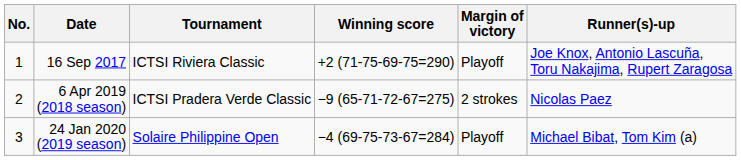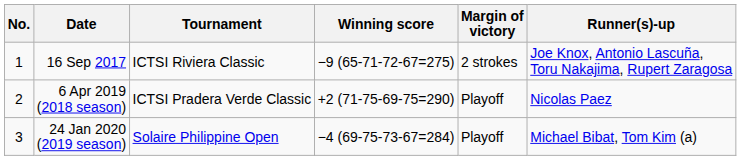16 Sep 2017 | Winning score: +2 (71-75-69-75=290) -> −9 (65-71-72-67=275)
16 Sep 2017 | Margin of victory: Playoff -> 2 strokes
6 Apr 2019 (2018 season) | Winning score: −9 (65-71-72-67=275) -> +2 (71-75-69-75=290)
6 Apr 2019 (2018 season) | Margin of victory: 2 strokes -> Playoff
